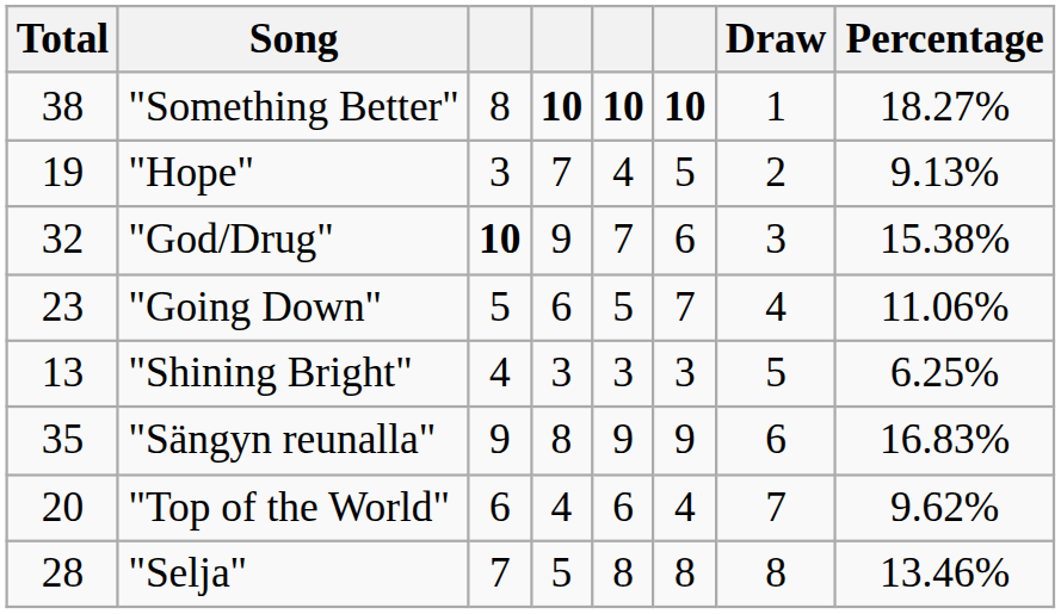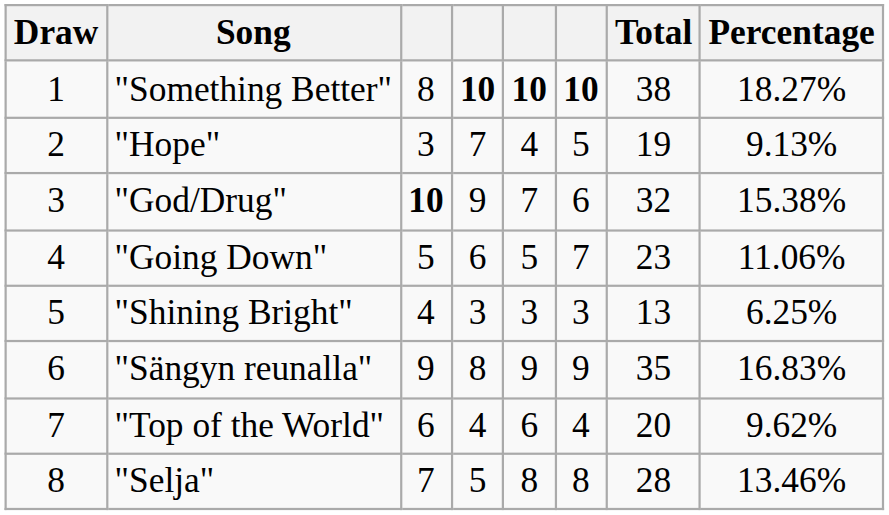columns swapped: Draw <-> Total
